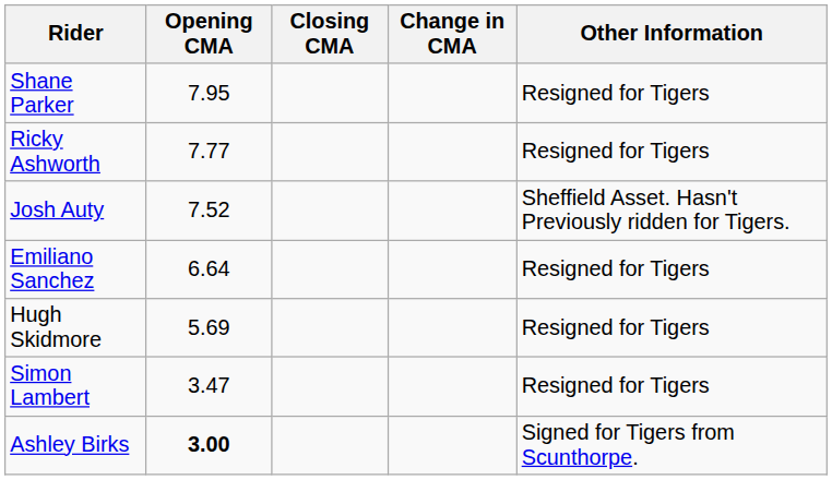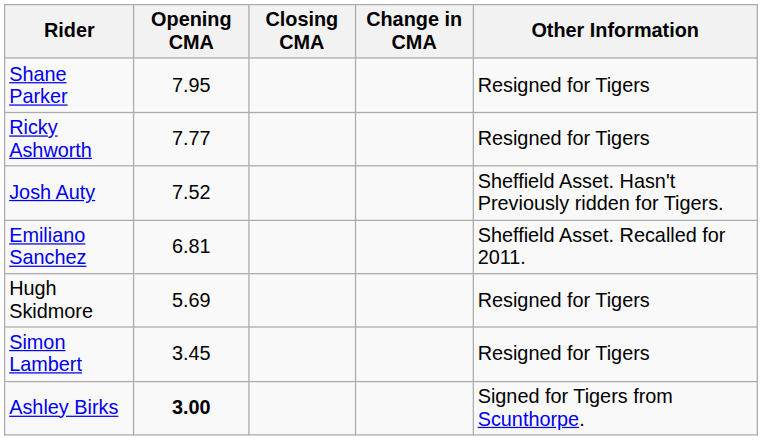Emiliano Sanchez | Opening CMA: 6.64 -> 6.81
Emiliano Sanchez | Other Information: Resigned for Tigers -> Sheffield Asset. Recalled for 2011.
Simon Lambert | Opening CMA: 3.47 -> 3.45
